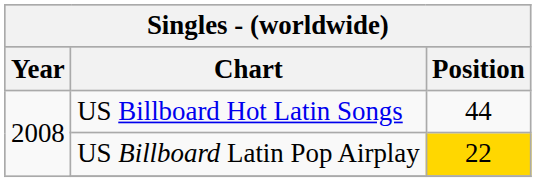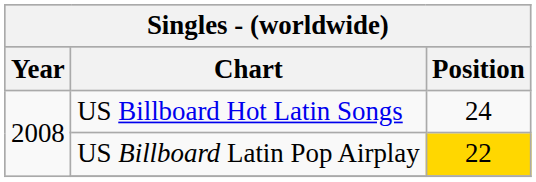US Billboard Hot Latin Songs | Position: 44 -> 24
